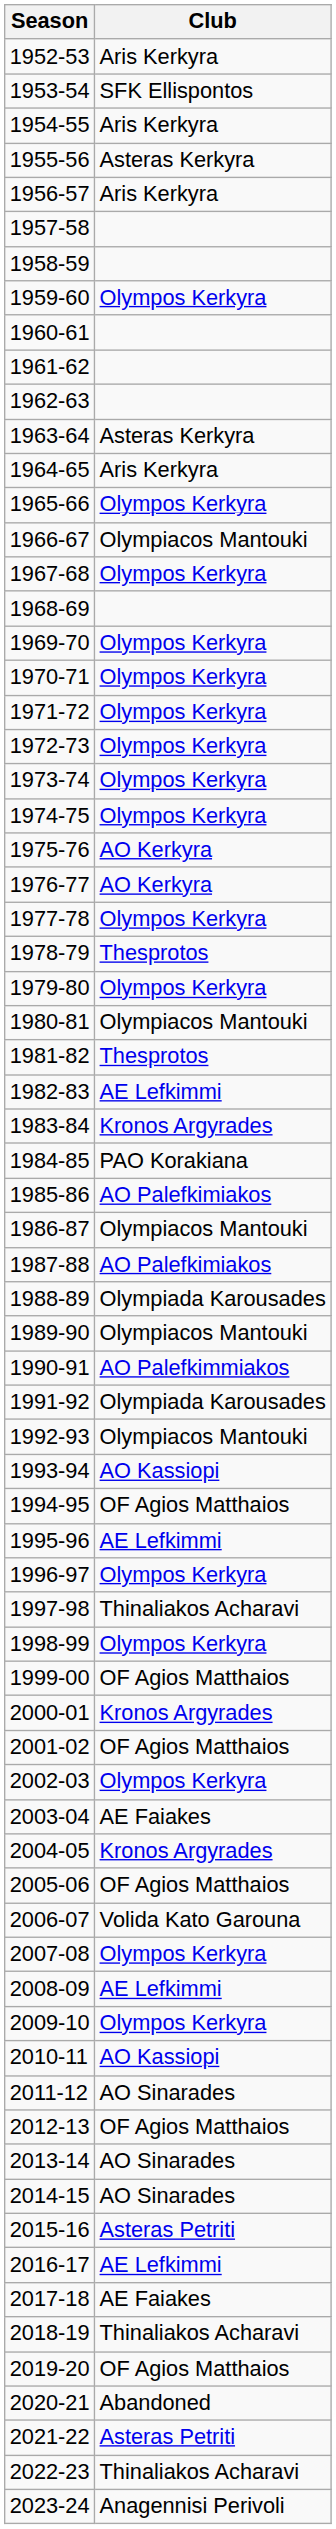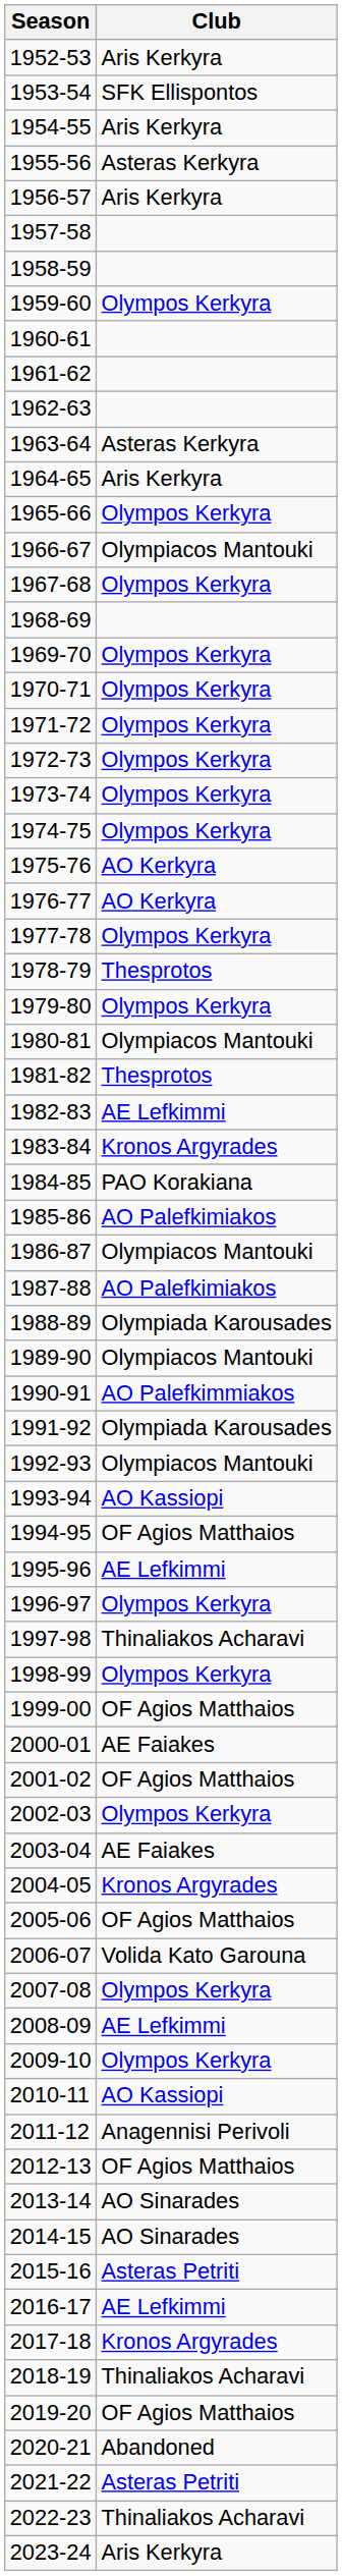2000-01 | Club: Kronos Argyrades -> AE Faiakes
2011-12 | Club: AO Sinarades -> Anagennisi Perivoli
2017-18 | Club: AE Faiakes -> Kronos Argyrades
2023-24 | Club: Anagennisi Perivoli -> Aris Kerkyra
